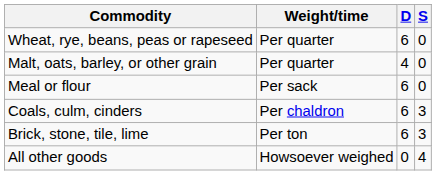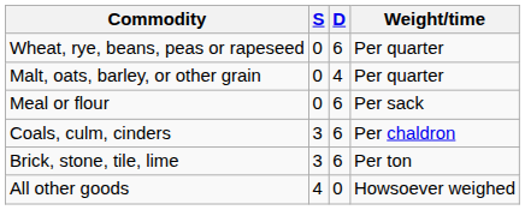columns swapped: S <-> Weight/time
